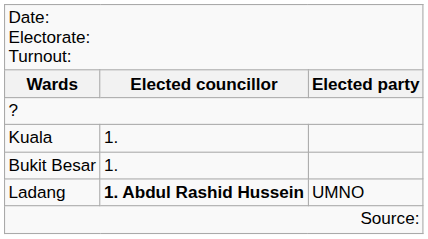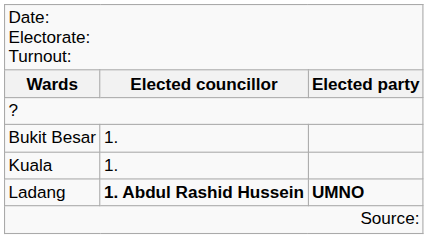rows swapped: Bukit Besar <-> Kuala
Ladang | column 3: normal -> bold
